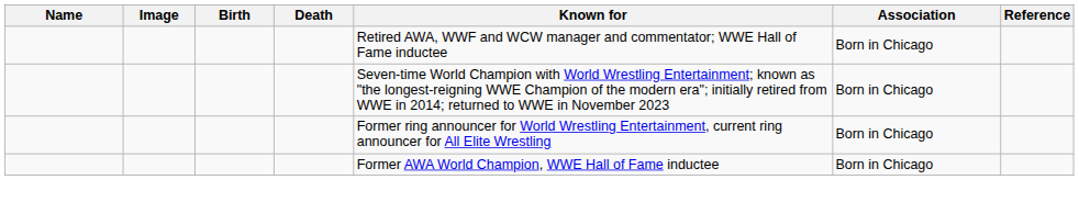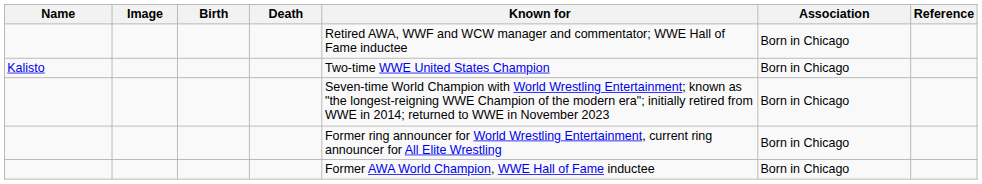+ row: Kalisto | Two-time WWE United States Champion | Born in Chicago
